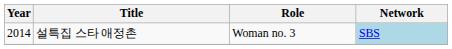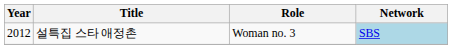설특집 스타 애정촌 | Year: 2014 -> 2012
